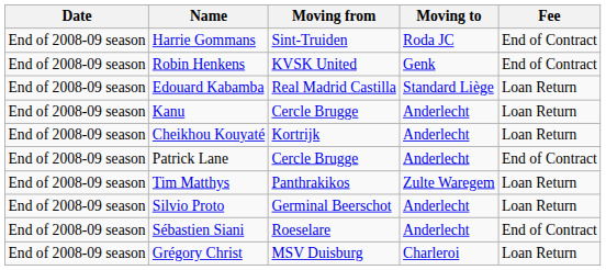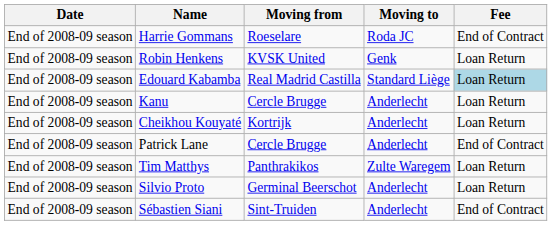Harrie Gommans | Moving from: Sint-Truiden -> Roeselare
Robin Henkens | Fee: End of Contract -> Loan Return
Edouard Kabamba | Fee: no background -> lightblue background
Sébastien Siani | Moving from: Roeselare -> Sint-Truiden
- row: End of 2008-09 season | Grégory Christ | MSV Duisburg | Charleroi | Loan Return
